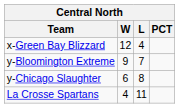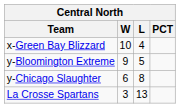x-Green Bay Blizzard | W: 12 -> 10
y-Bloomington Extreme | L: 7 -> 5
La Crosse Spartans | W: 4 -> 3
La Crosse Spartans | L: 11 -> 13
